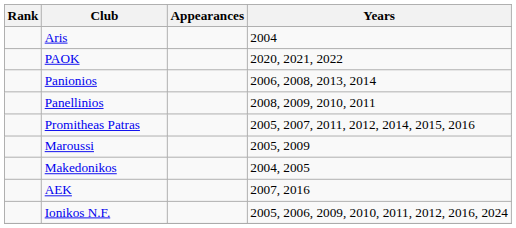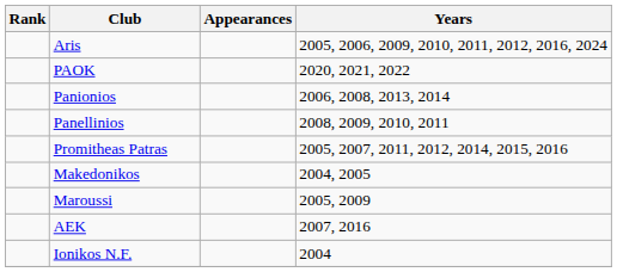Aris | Years: 2004 -> 2005, 2006, 2009, 2010, 2011, 2012, 2016, 2024
rows swapped: Makedonikos <-> Maroussi
Ionikos N.F. | Years: 2005, 2006, 2009, 2010, 2011, 2012, 2016, 2024 -> 2004
